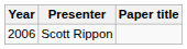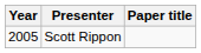Scott Rippon | Year: 2006 -> 2005
